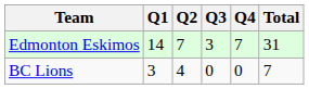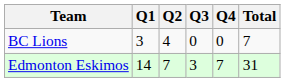rows swapped: Edmonton Eskimos <-> BC Lions
